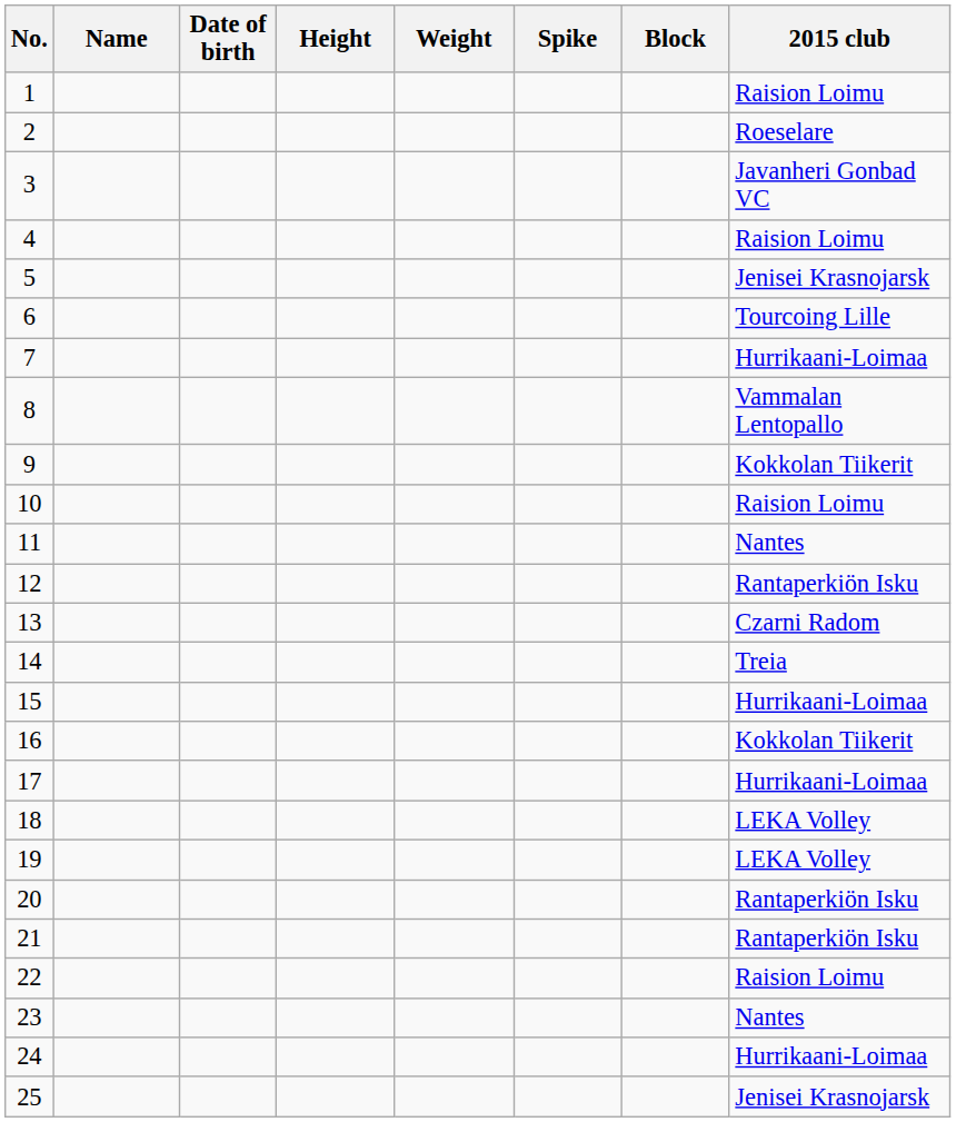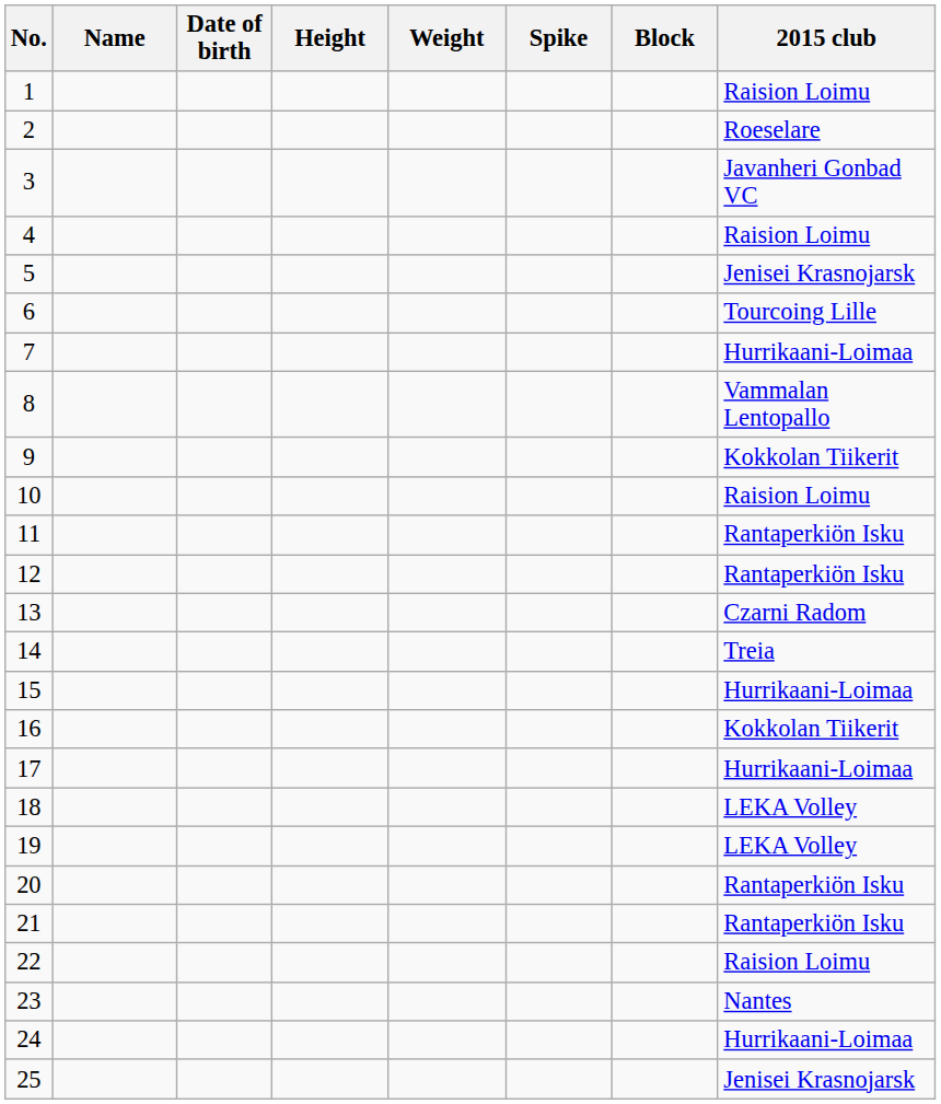11 | 2015 club: Nantes -> Rantaperkiön Isku
